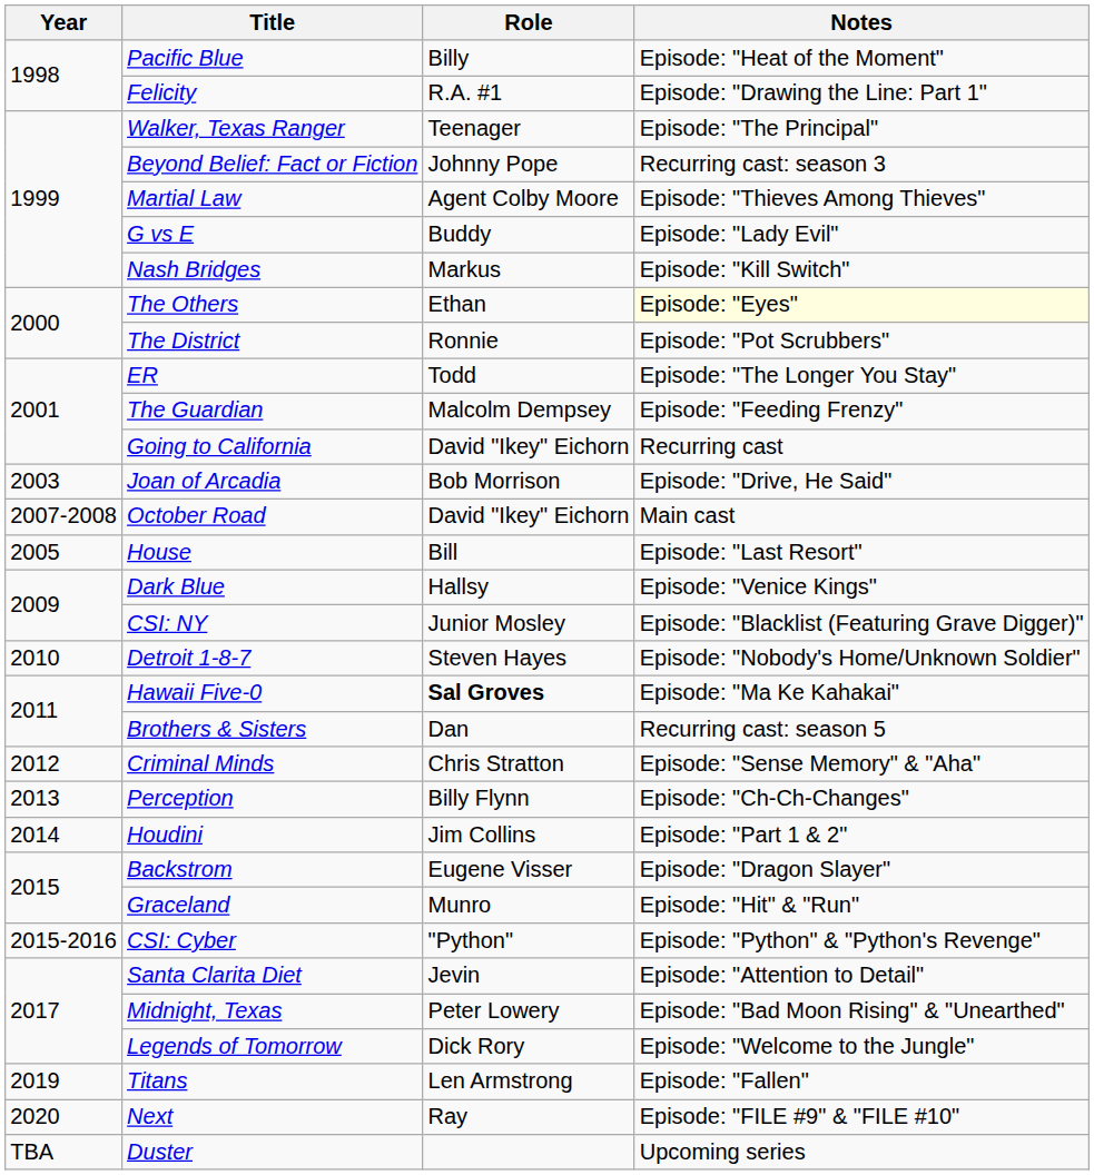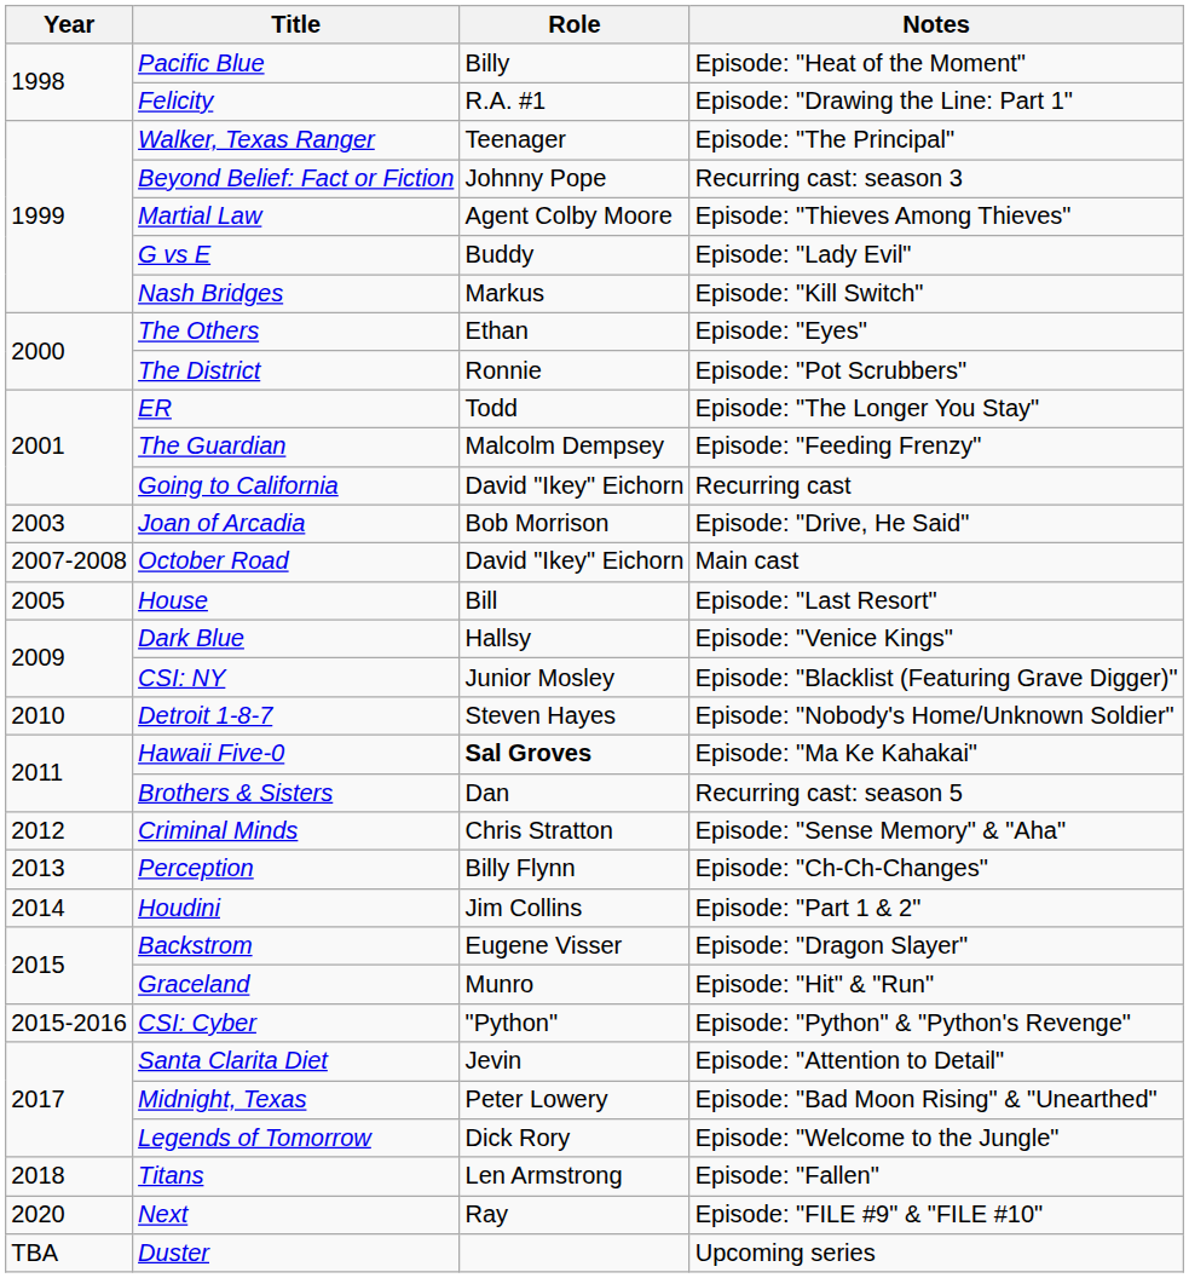The Others | Notes: lightyellow background -> no background
Titans | Year: 2019 -> 2018
